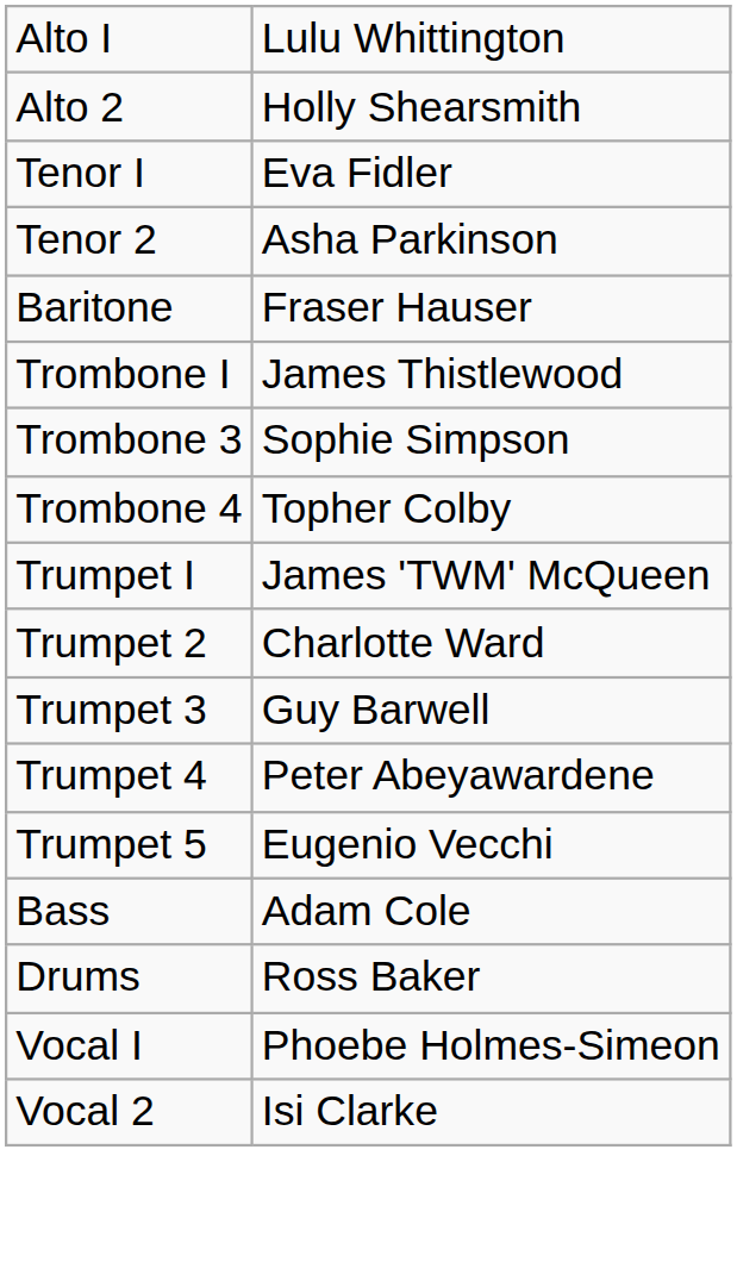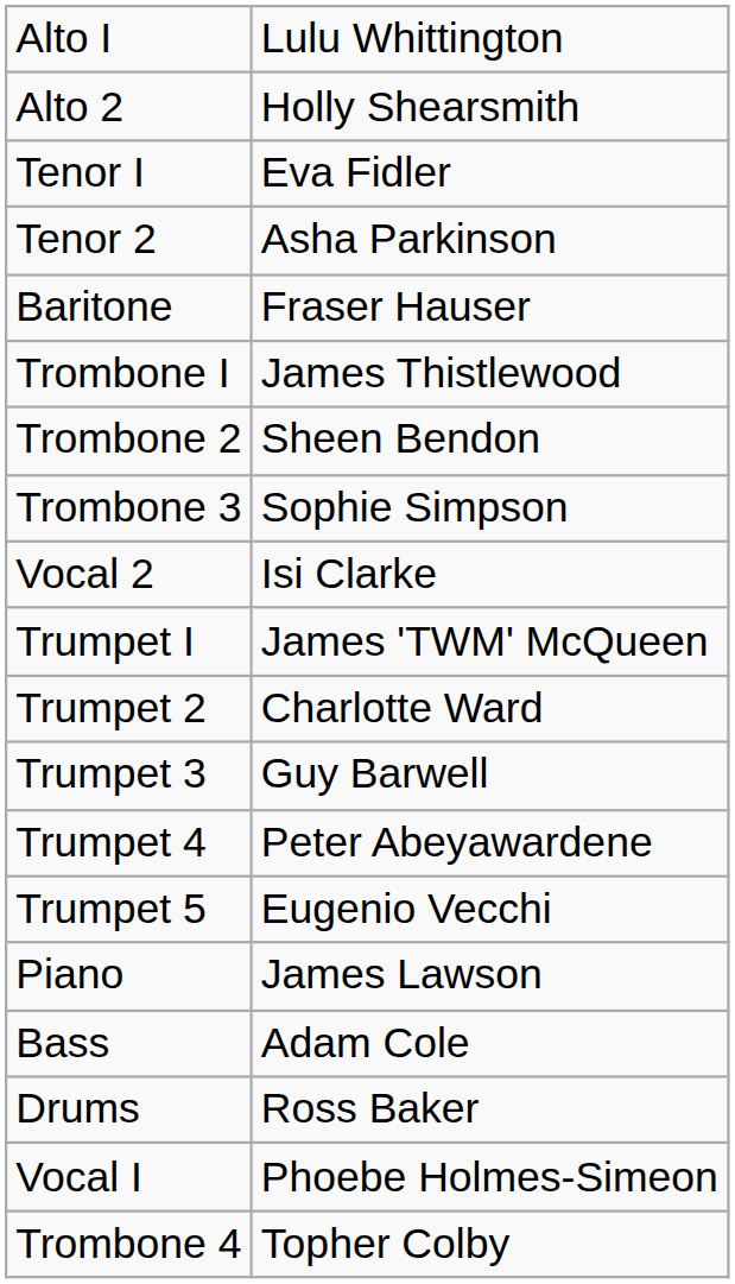+ row: Trombone 2 | Sheen Bendon
rows swapped: Trombone 4 <-> Vocal 2
+ row: Piano | James Lawson
